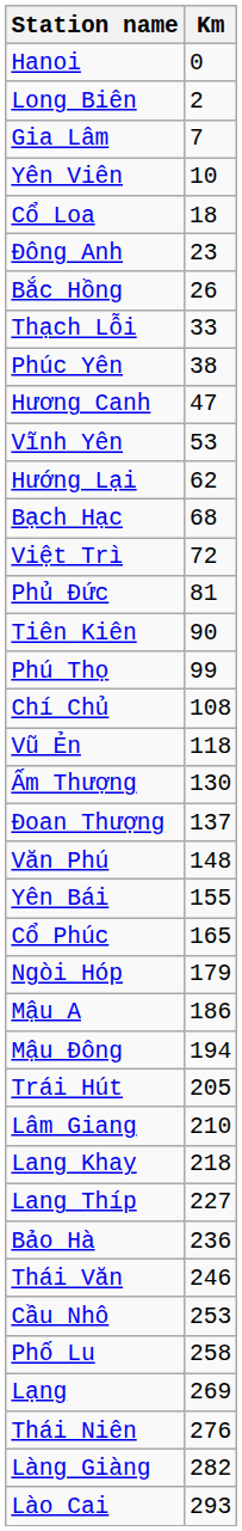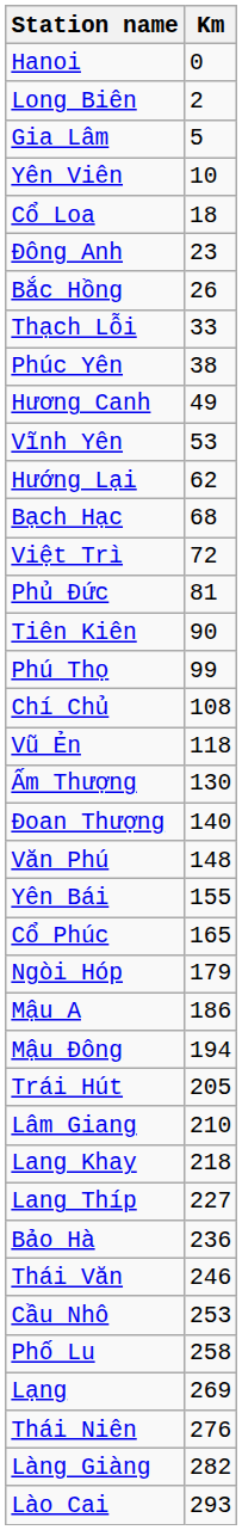Gia Lâm | Km: 7 -> 5
Hương Canh | Km: 47 -> 49
Đoan Thượng | Km: 137 -> 140
